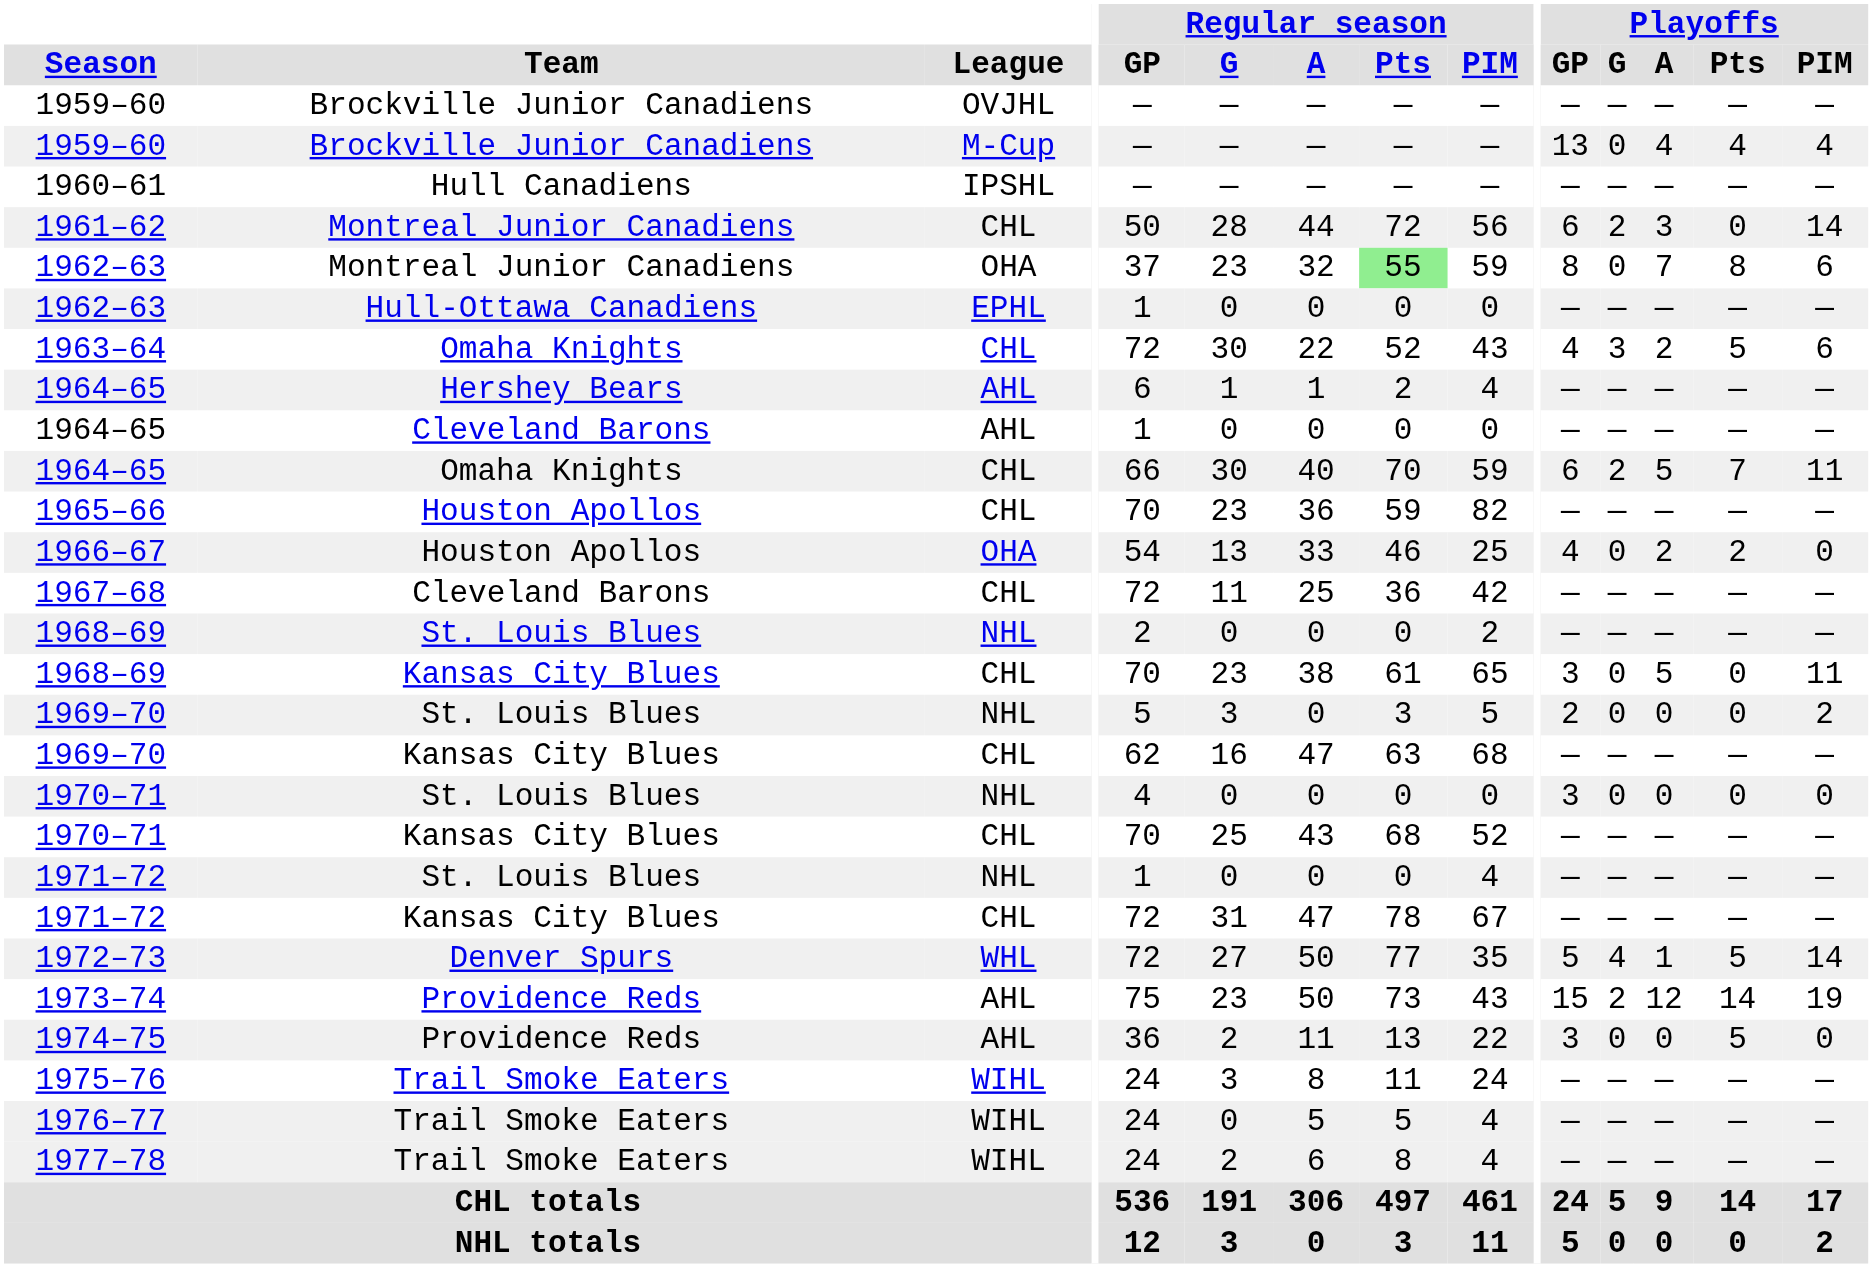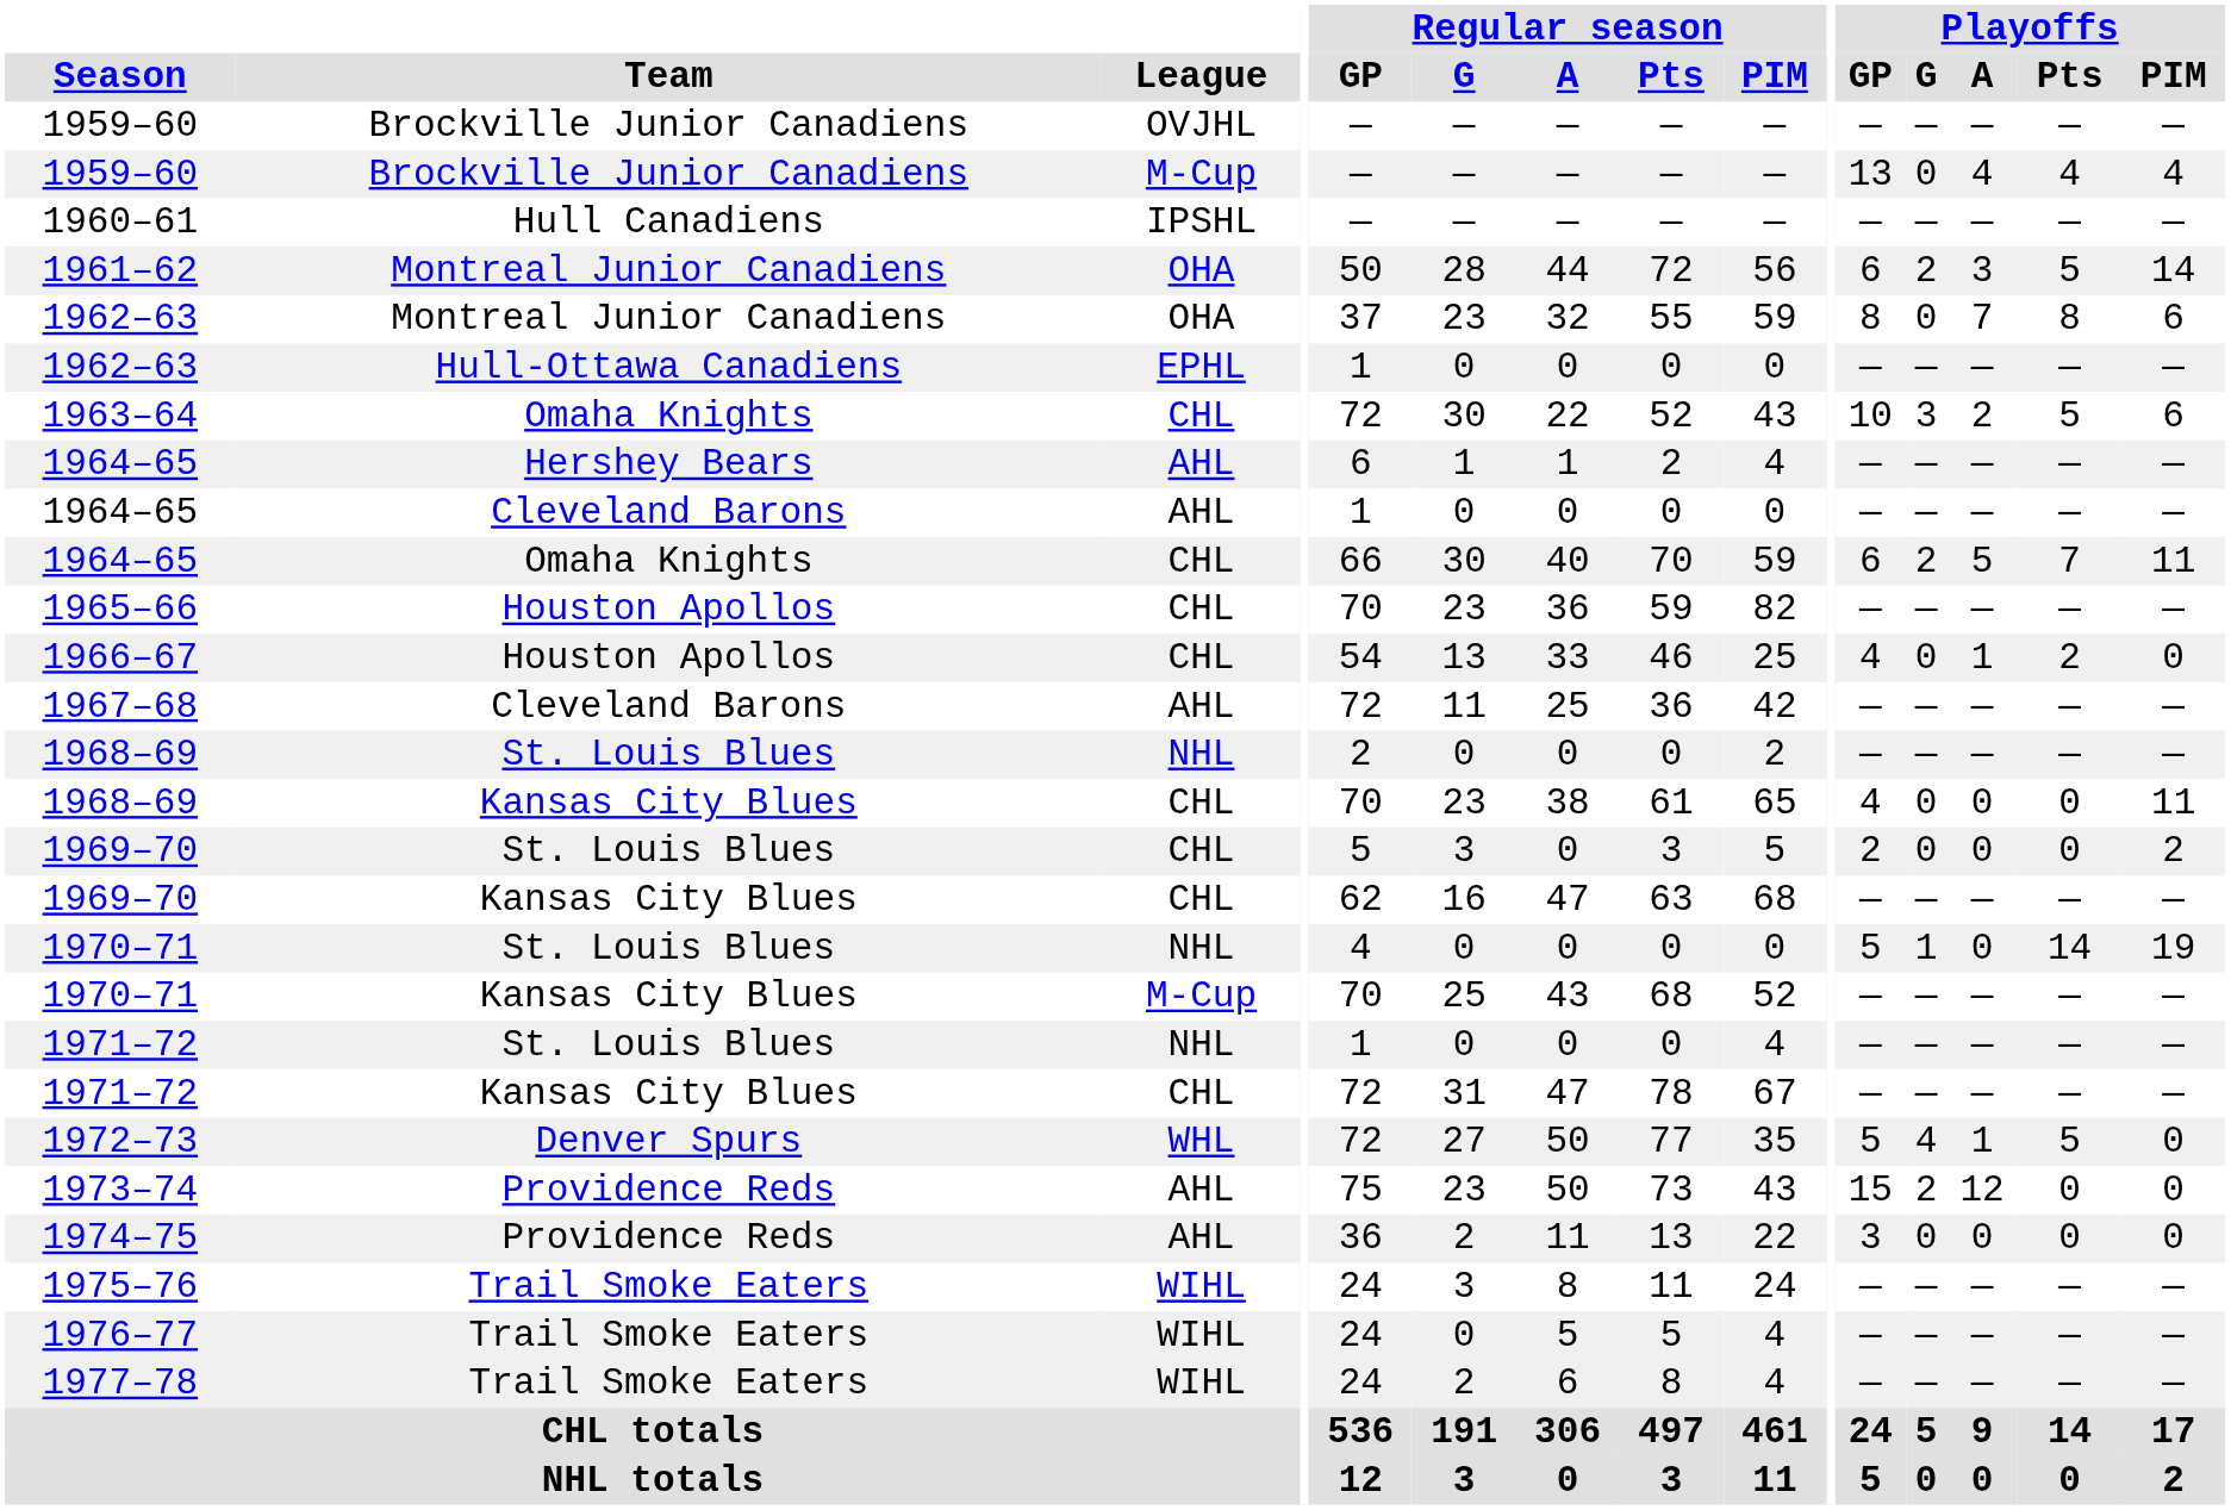1961–62 | League: CHL -> OHA
1961–62 | Playoffs / Pts: 0 -> 5
1962–63 / Montreal Junior Canadiens | Regular season / Pts: lightgreen background -> no background
1963–64 | Playoffs / GP: 4 -> 10
1966–67 | League: OHA -> CHL
1966–67 | Playoffs / A: 2 -> 1
1967–68 | League: CHL -> AHL
1968–69 / Kansas City Blues | Playoffs / GP: 3 -> 4
1968–69 / Kansas City Blues | Playoffs / A: 5 -> 0
1969–70 / St. Louis Blues | League: NHL -> CHL
1970–71 / St. Louis Blues | Playoffs / GP: 3 -> 5
1970–71 / St. Louis Blues | Playoffs / G: 0 -> 1
1970–71 / St. Louis Blues | Playoffs / Pts: 0 -> 14
1970–71 / St. Louis Blues | Playoffs / PIM: 0 -> 19
1970–71 / Kansas City Blues | League: CHL -> M-Cup
1972–73 | Playoffs / PIM: 14 -> 0
1973–74 | Playoffs / Pts: 14 -> 0
1973–74 | Playoffs / PIM: 19 -> 0
1974–75 | Playoffs / Pts: 5 -> 0
